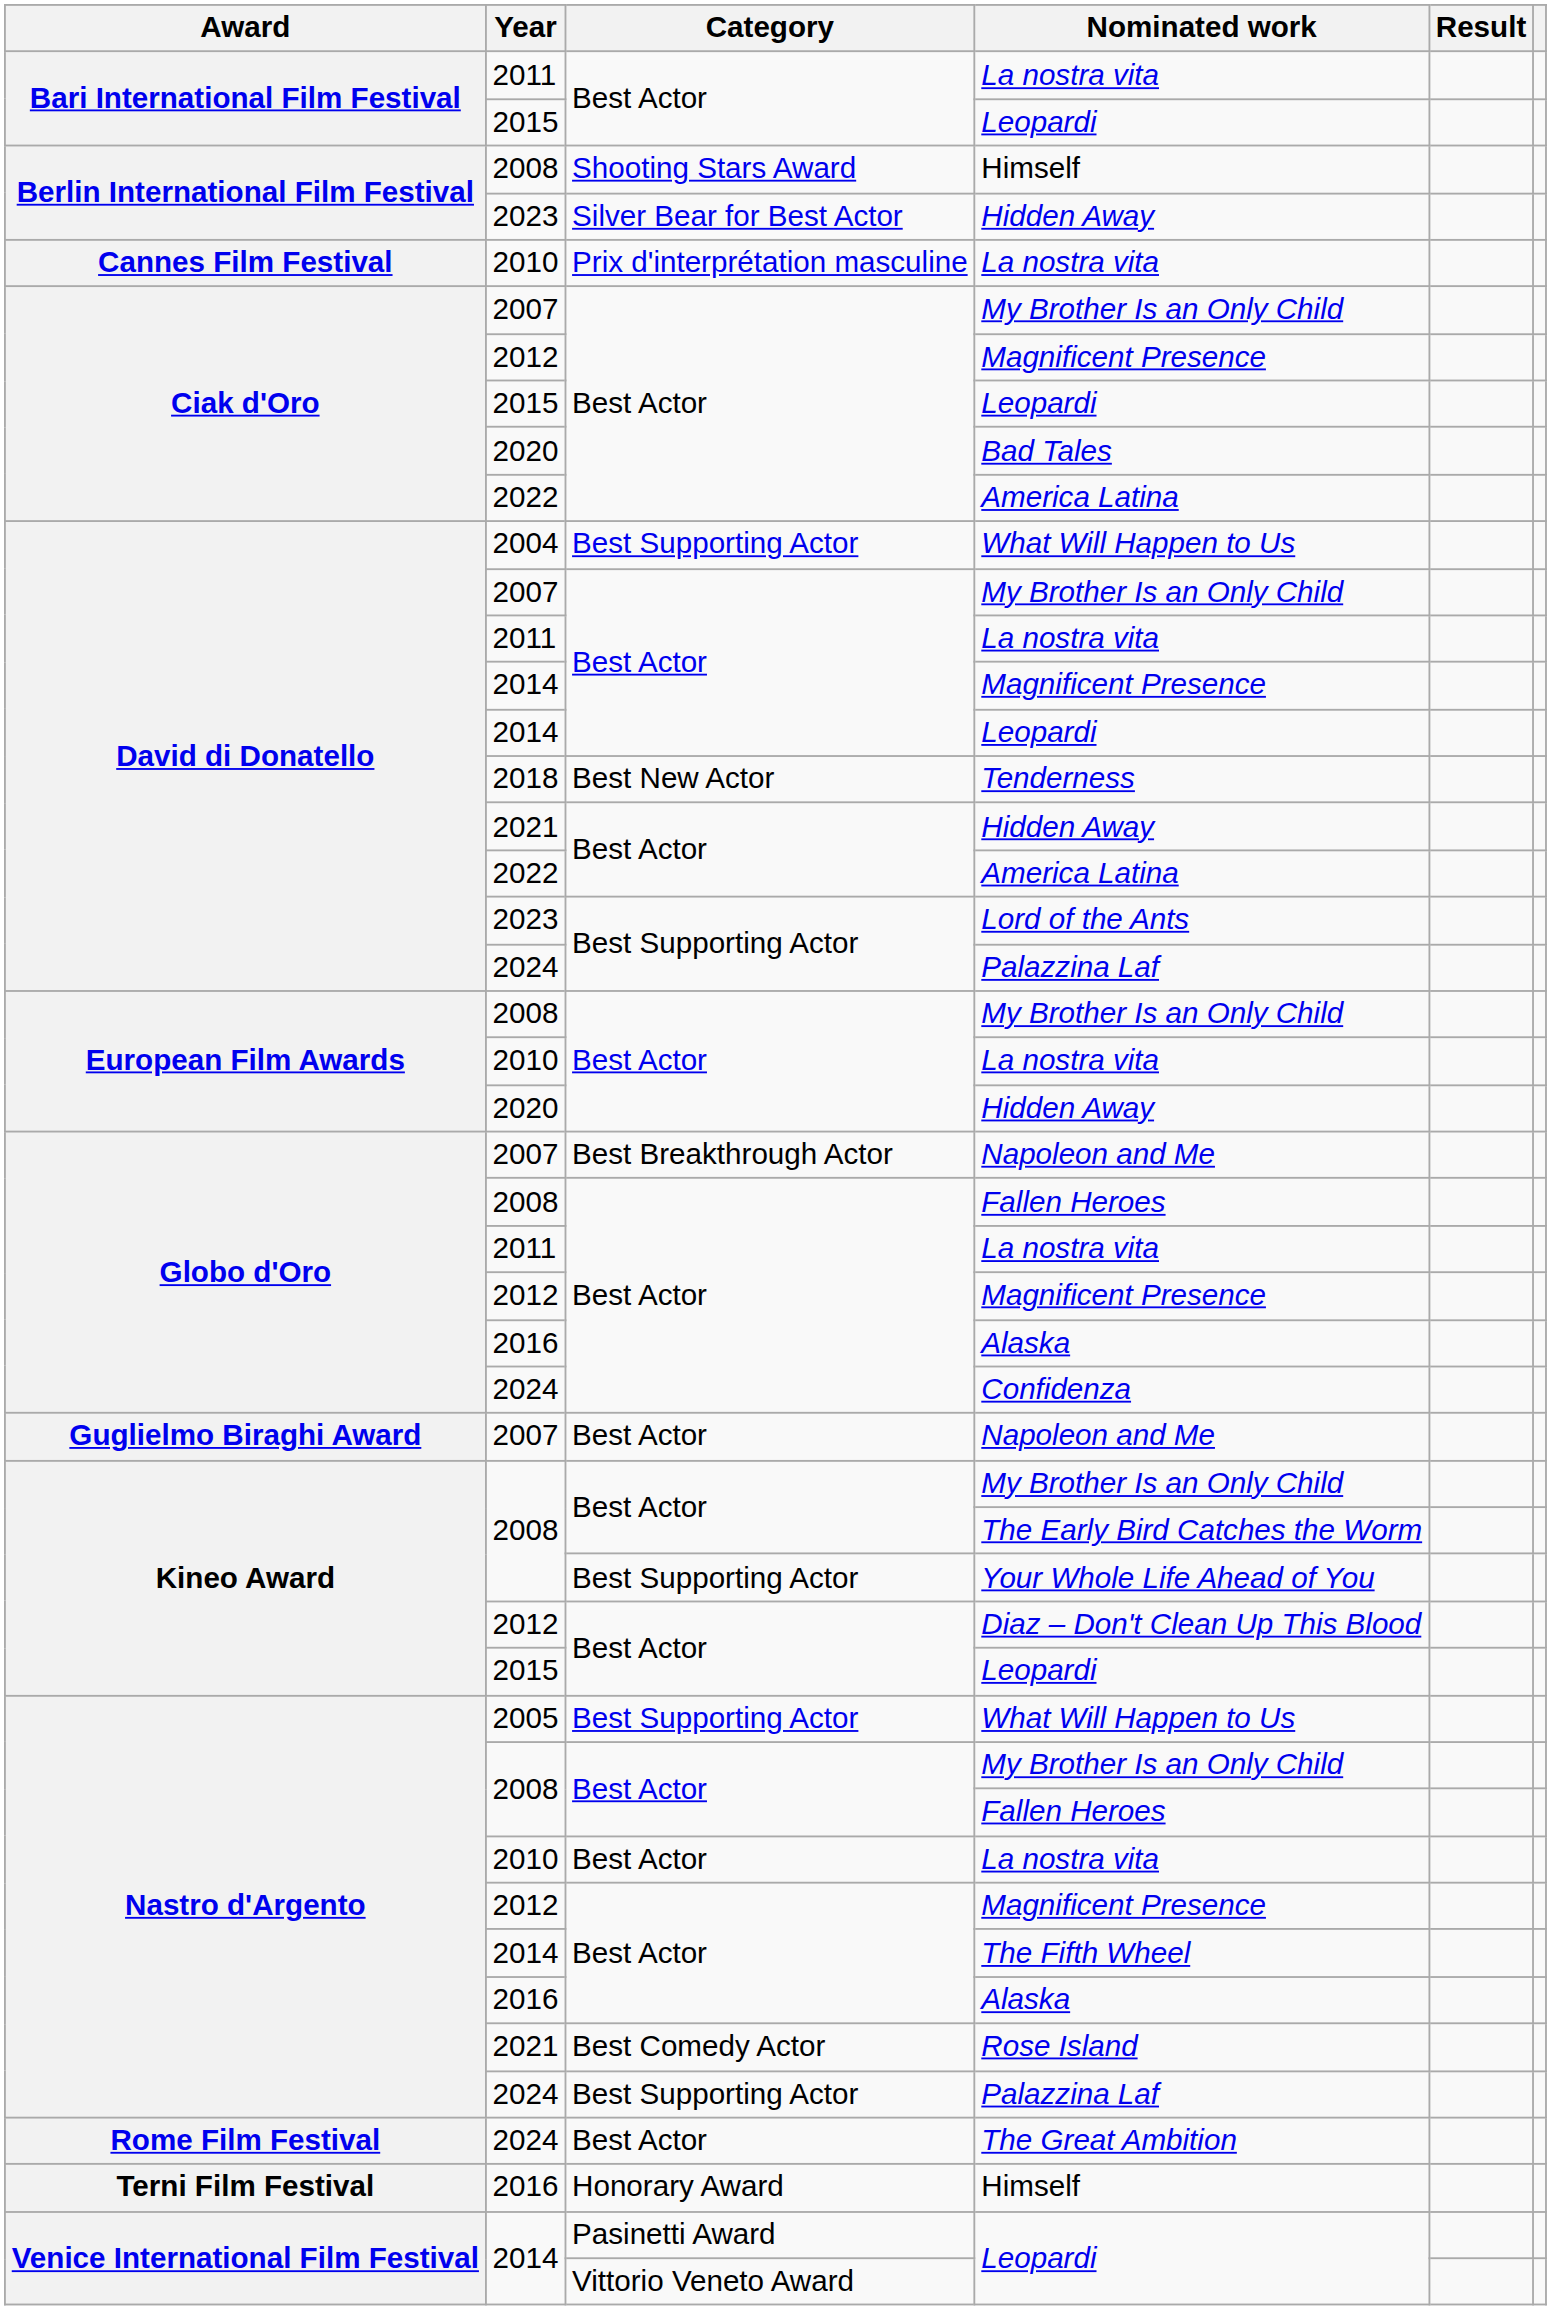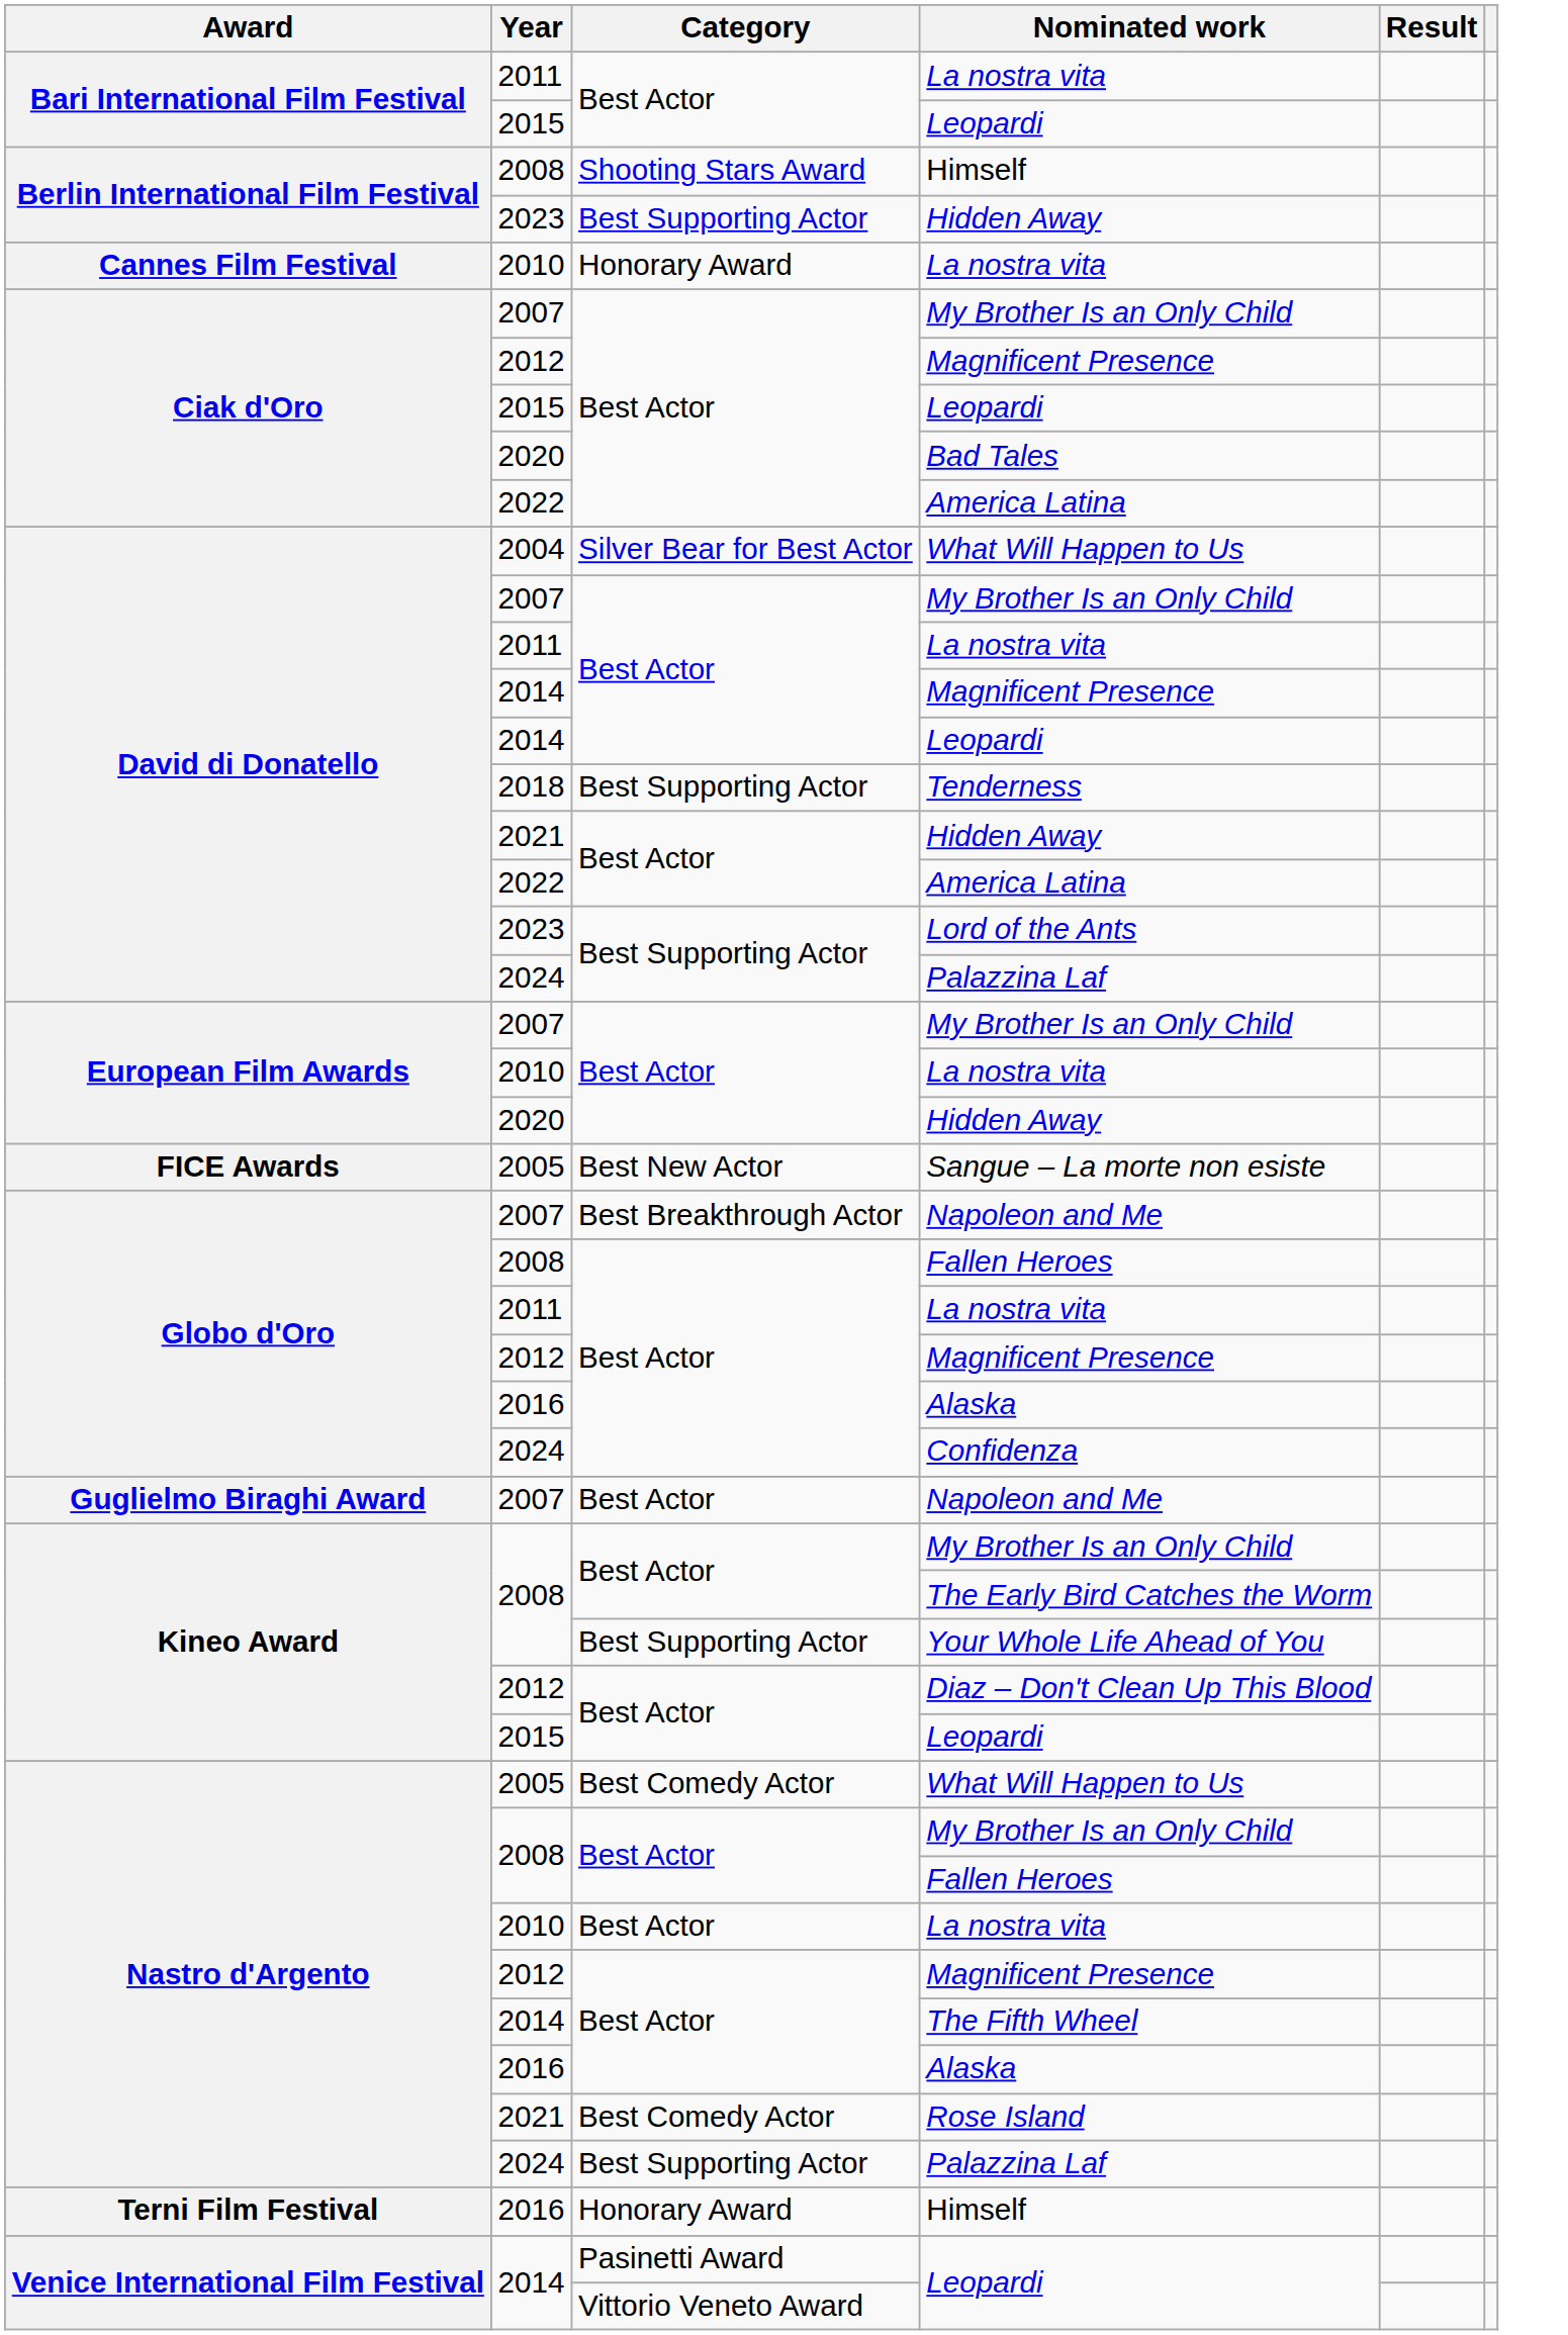Berlin International Film Festival / Hidden Away | Category: Silver Bear for Best Actor -> Best Supporting Actor
Cannes Film Festival / La nostra vita | Category: Prix d'interprétation masculine -> Honorary Award
David di Donatello / What Will Happen to Us | Category: Best Supporting Actor -> Silver Bear for Best Actor
Tenderness | Category: Best New Actor -> Best Supporting Actor
European Film Awards / My Brother Is an Only Child | Year: 2008 -> 2007
+ row: FICE Awards | 2005 | Best New Actor | Sangue – La morte non esiste
Nastro d'Argento / What Will Happen to Us | Category: Best Supporting Actor -> Best Comedy Actor
- row: Rome Film Festival | 2024 | Best Actor | The Great Ambition
